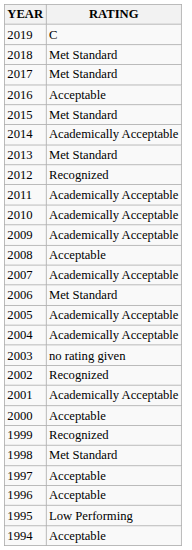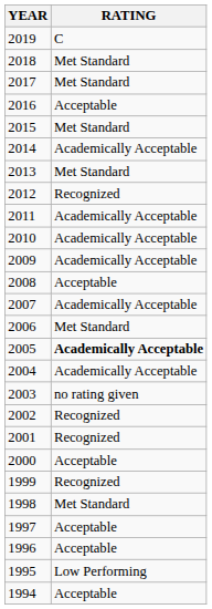2005 | RATING: normal -> bold
2001 | RATING: Academically Acceptable -> Recognized
